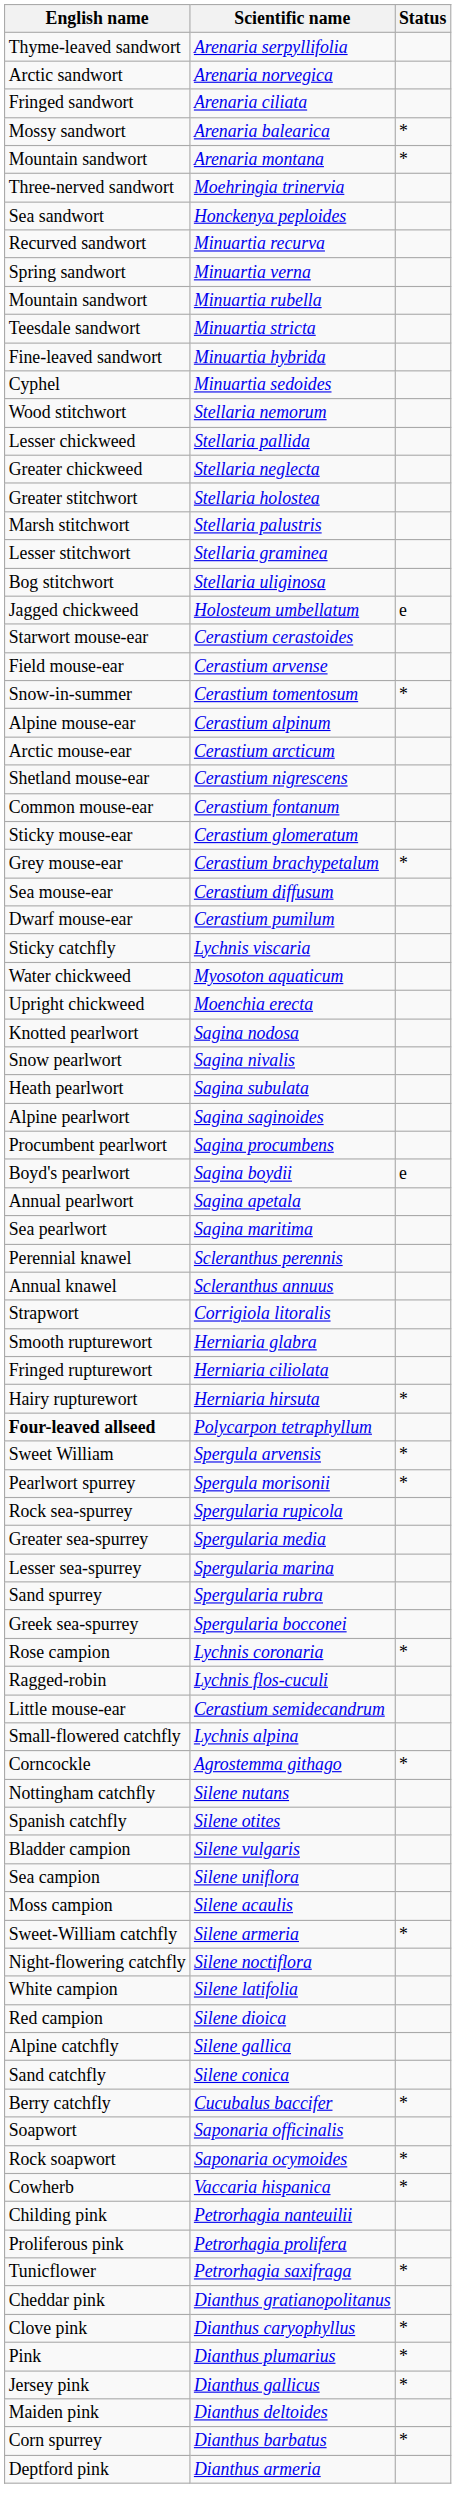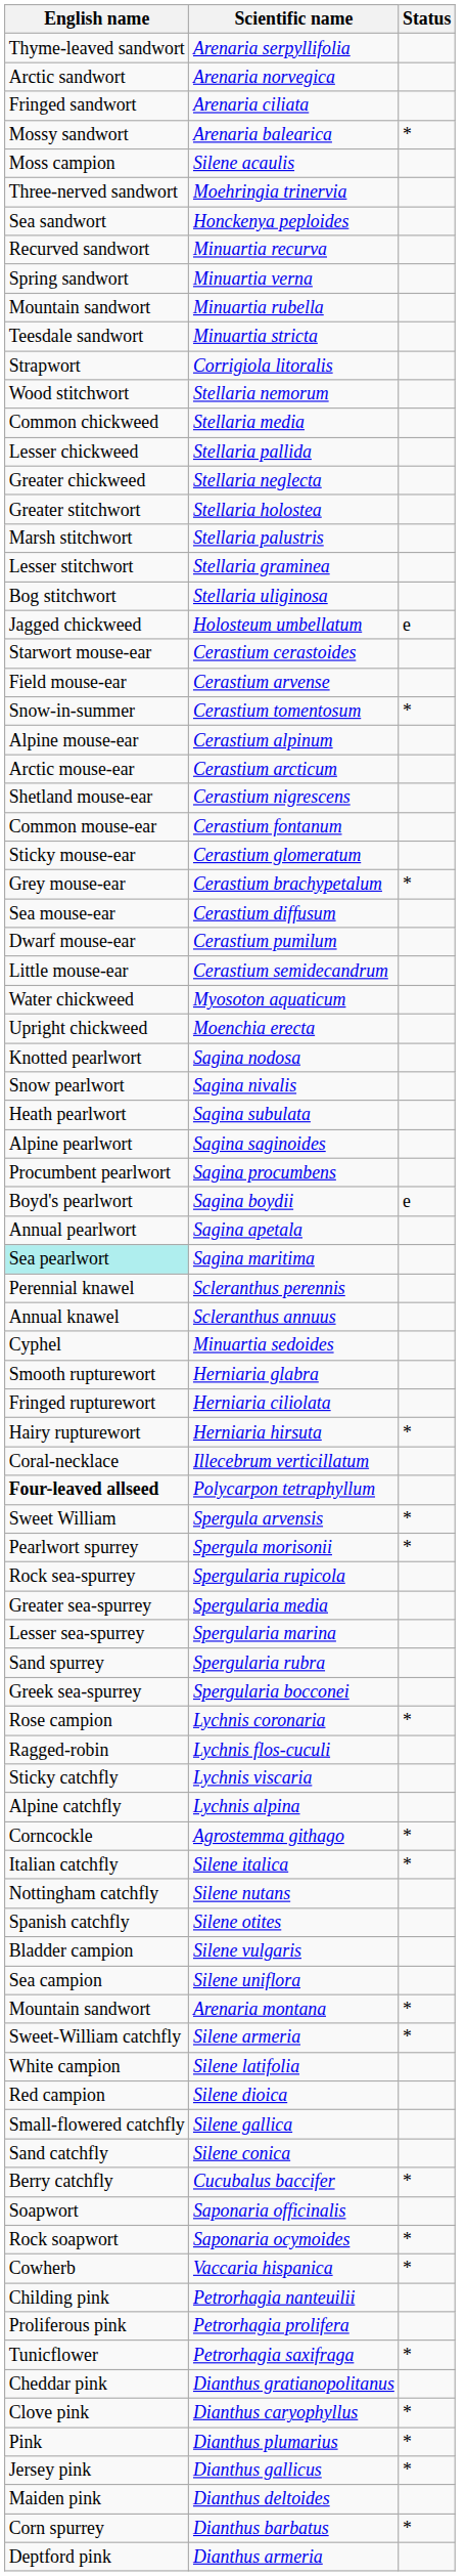rows swapped: Arenaria montana <-> Silene acaulis
- row: Fine-leaved sandwort | Minuartia hybrida
rows swapped: Minuartia sedoides <-> Corrigiola litoralis
+ row: Common chickweed | Stellaria media
rows swapped: Cerastium semidecandrum <-> Lychnis viscaria
Sagina maritima | English name: no background -> paleturquoise background
+ row: Coral-necklace | Illecebrum verticillatum
Lychnis alpina | English name: Small-flowered catchfly -> Alpine catchfly
+ row: Italian catchfly | Silene italica | *
- row: Night-flowering catchfly | Silene noctiflora
Silene gallica | English name: Alpine catchfly -> Small-flowered catchfly
